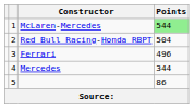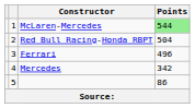Mercedes | Points: 344 -> 342
